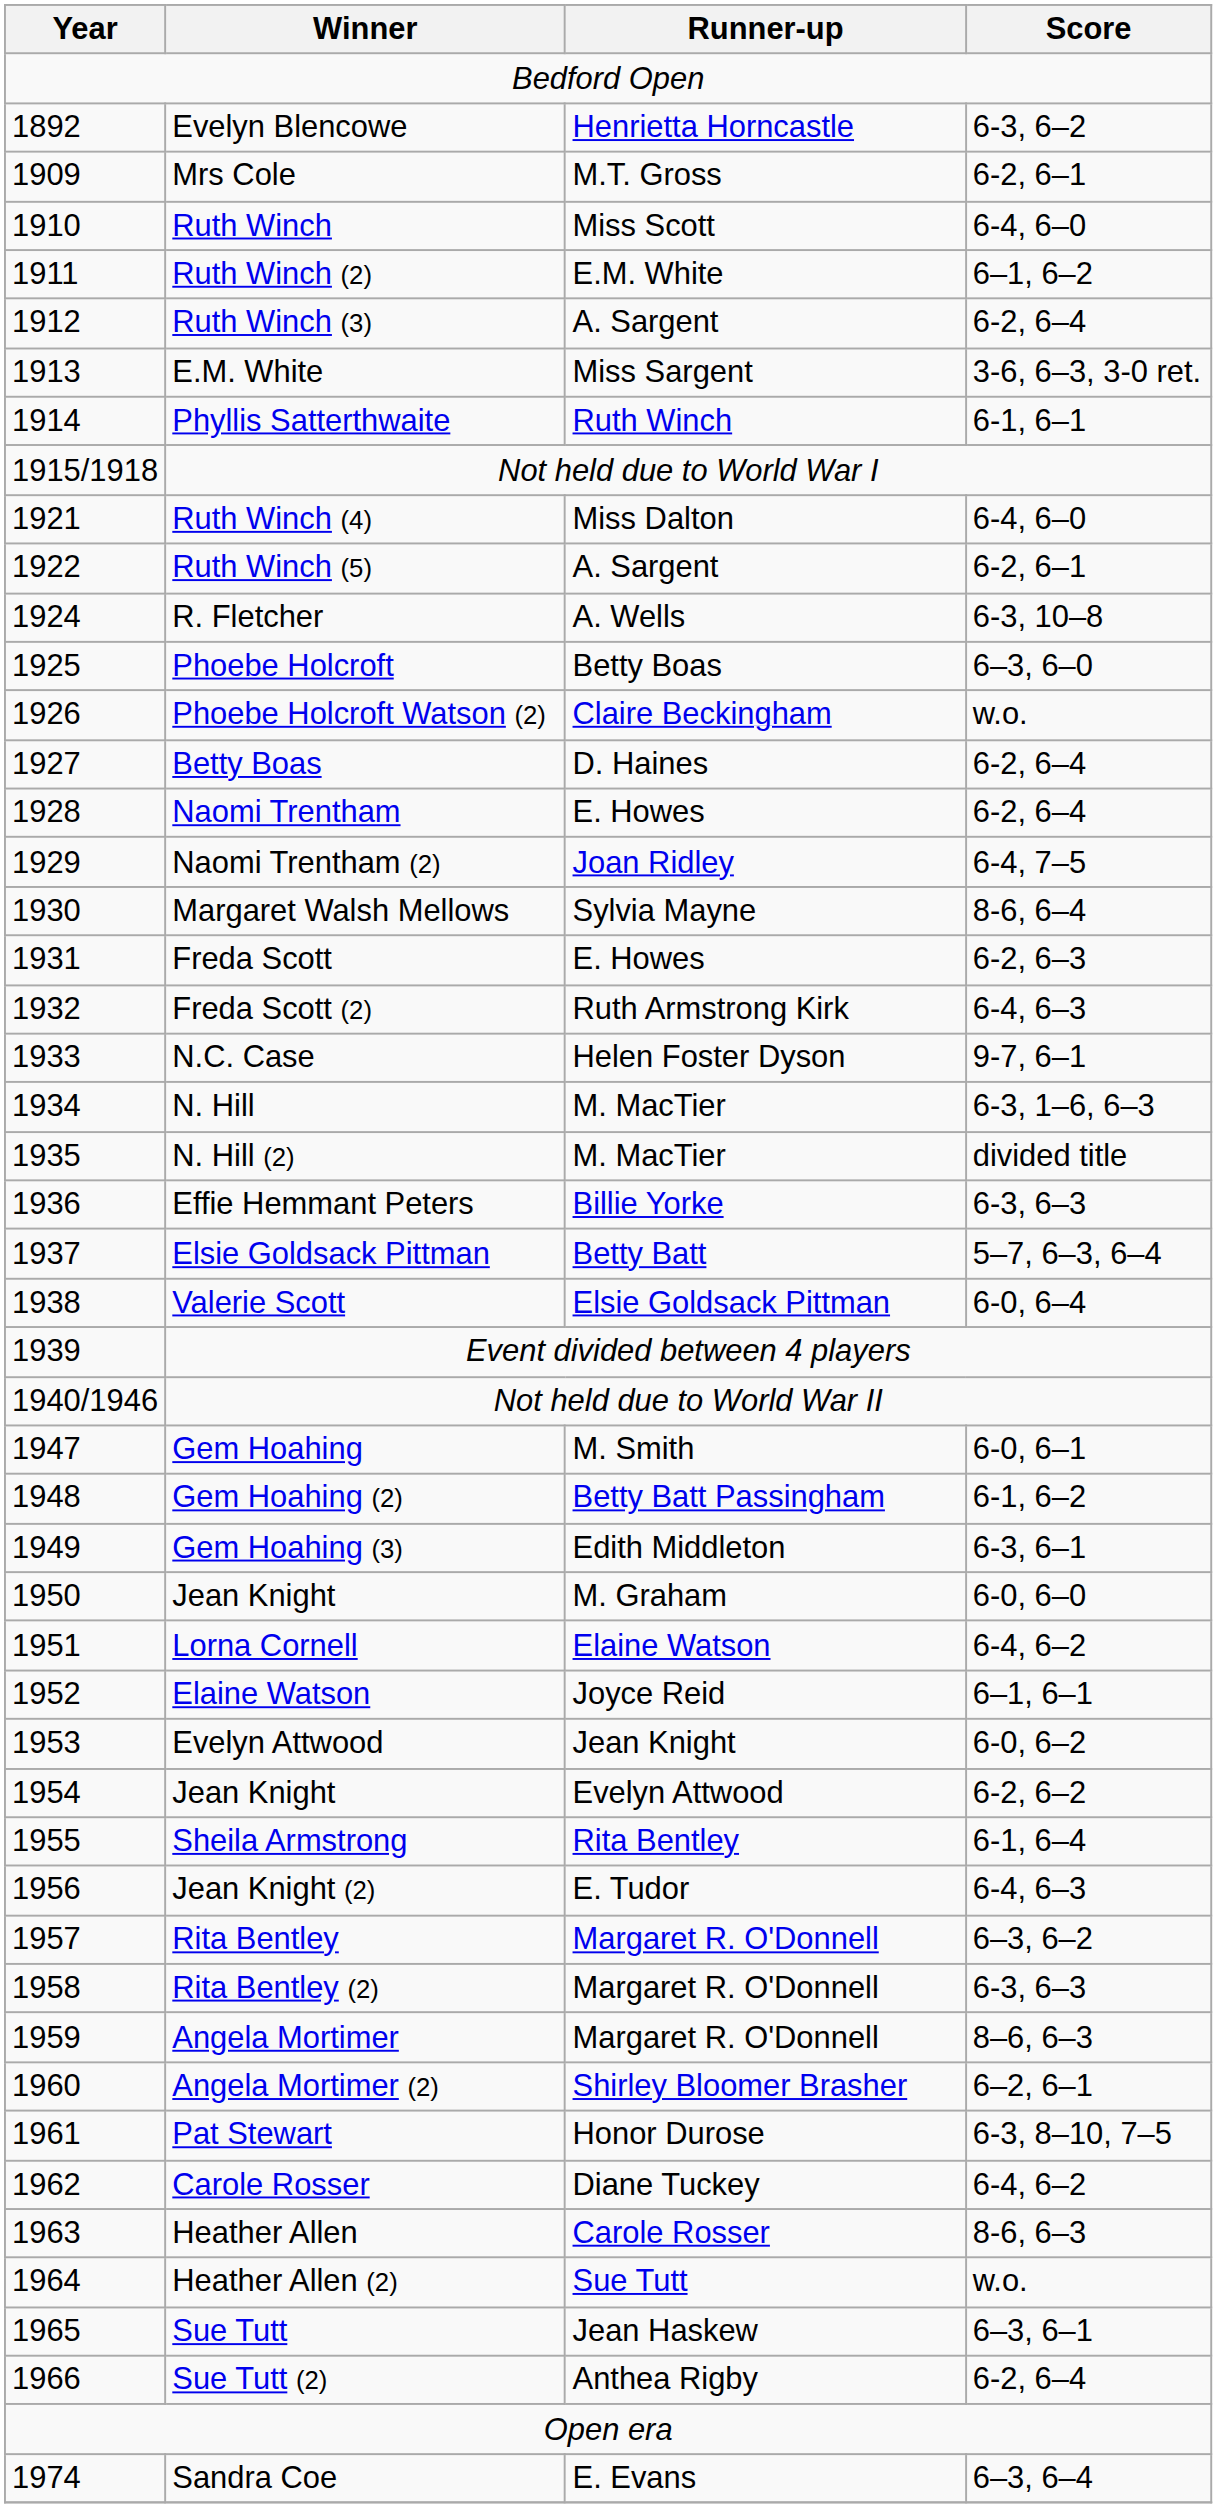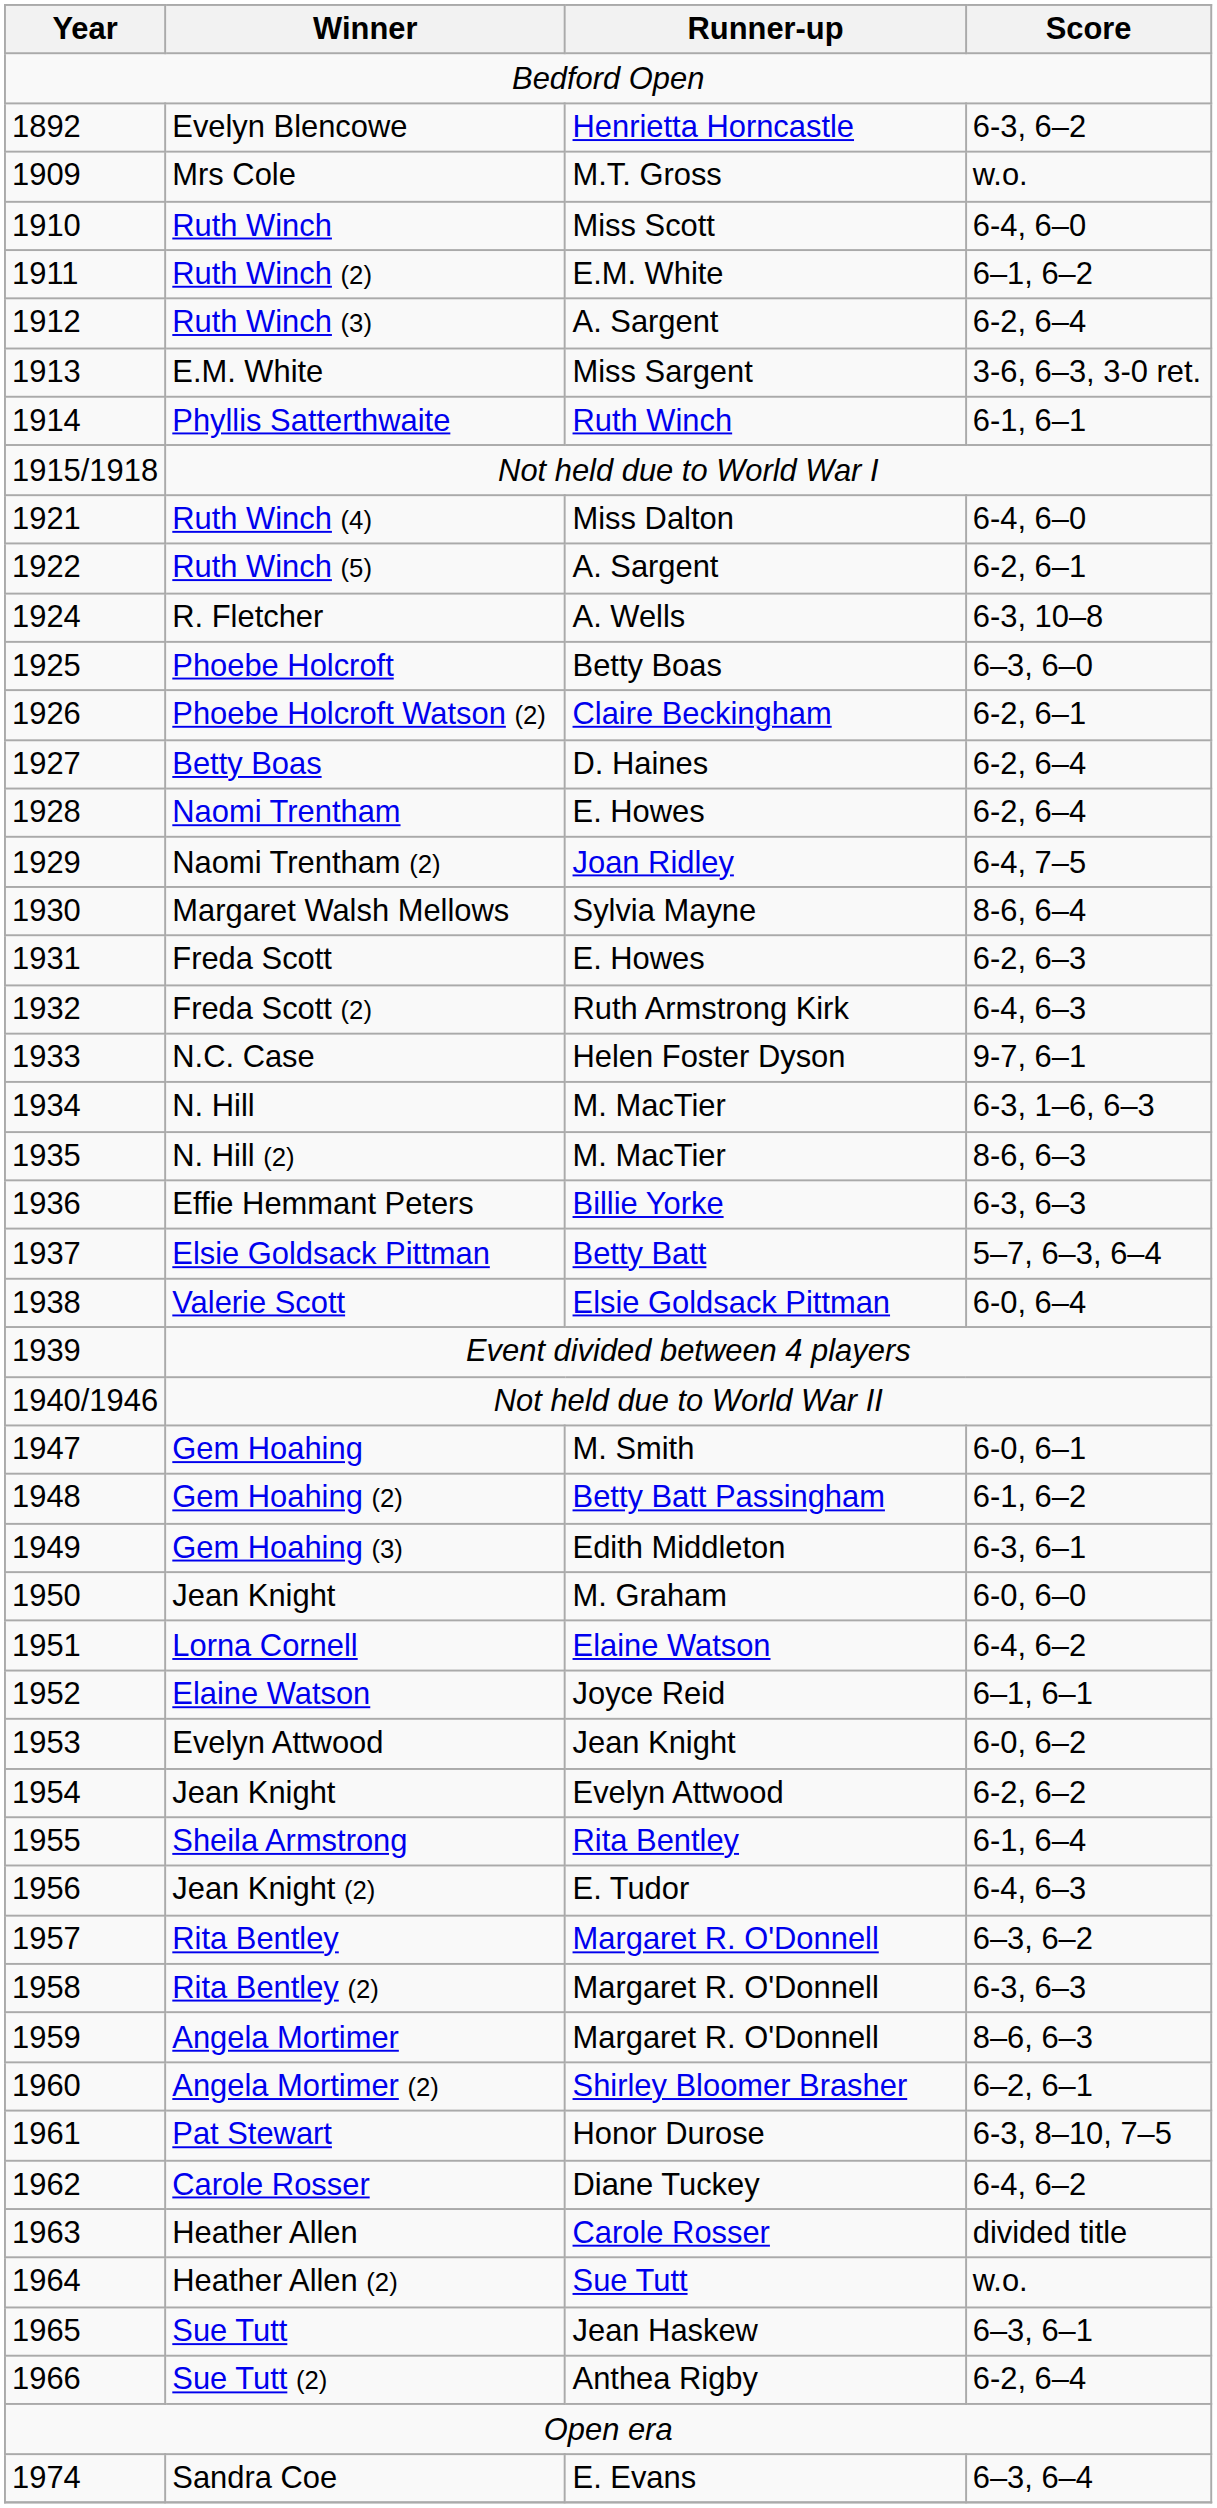Mrs Cole | Score: 6-2, 6–1 -> w.o.
Phoebe Holcroft Watson (2) | Score: w.o. -> 6-2, 6–1
N. Hill (2) | Score: divided title -> 8-6, 6–3
Heather Allen | Score: 8-6, 6–3 -> divided title
